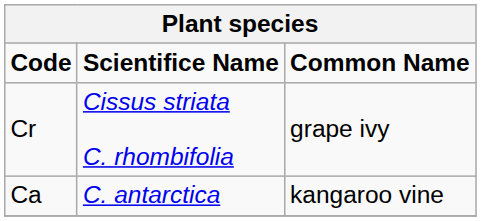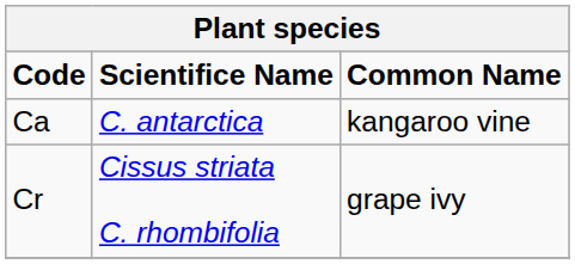rows swapped: Cr <-> Ca
